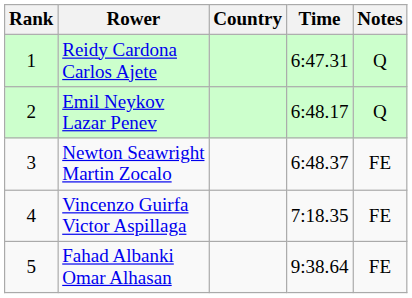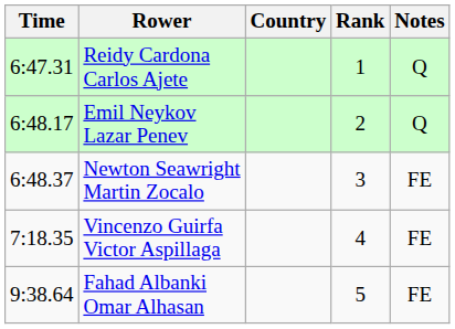columns swapped: Rank <-> Time
